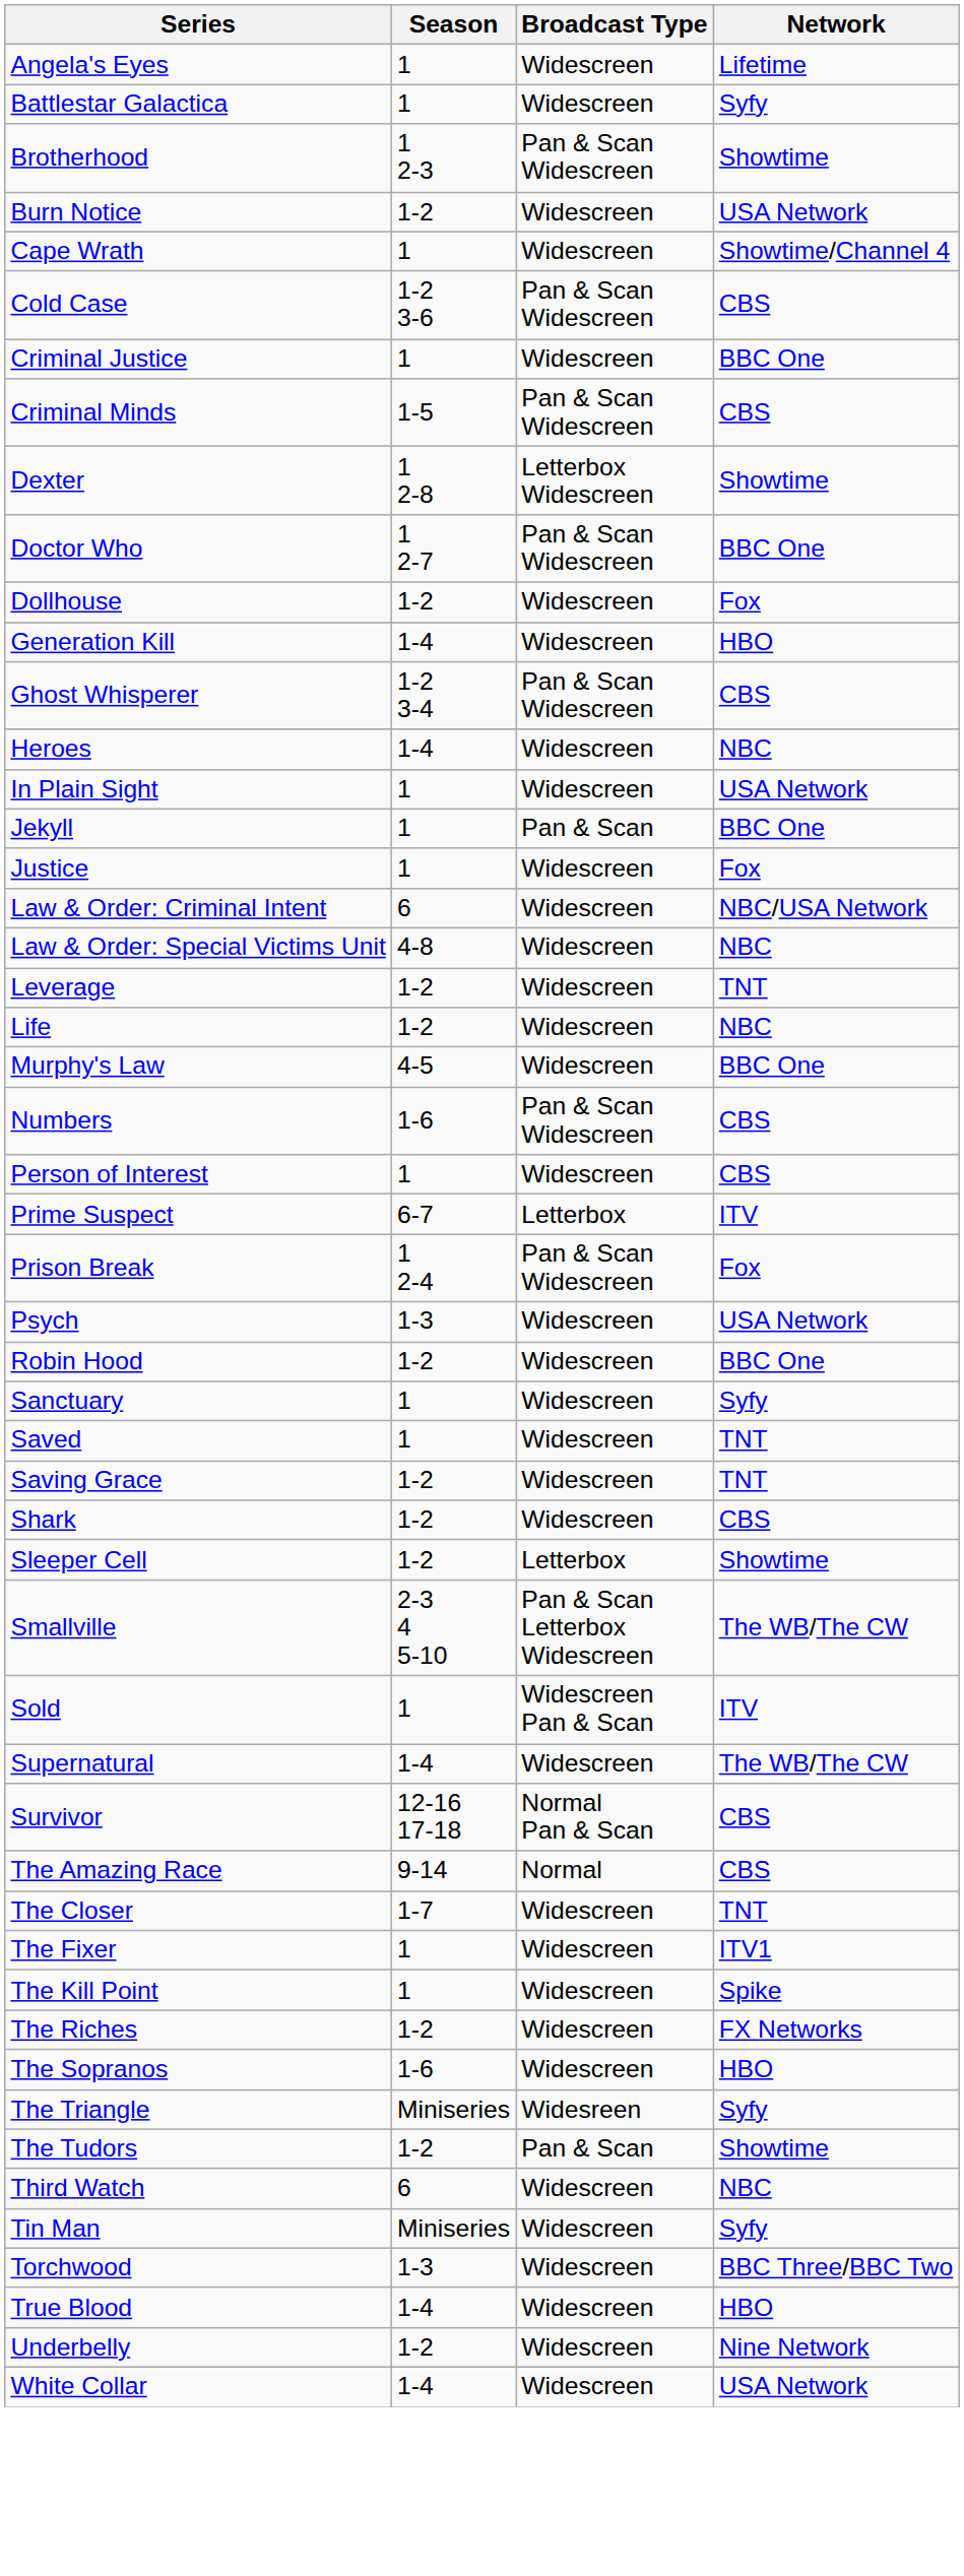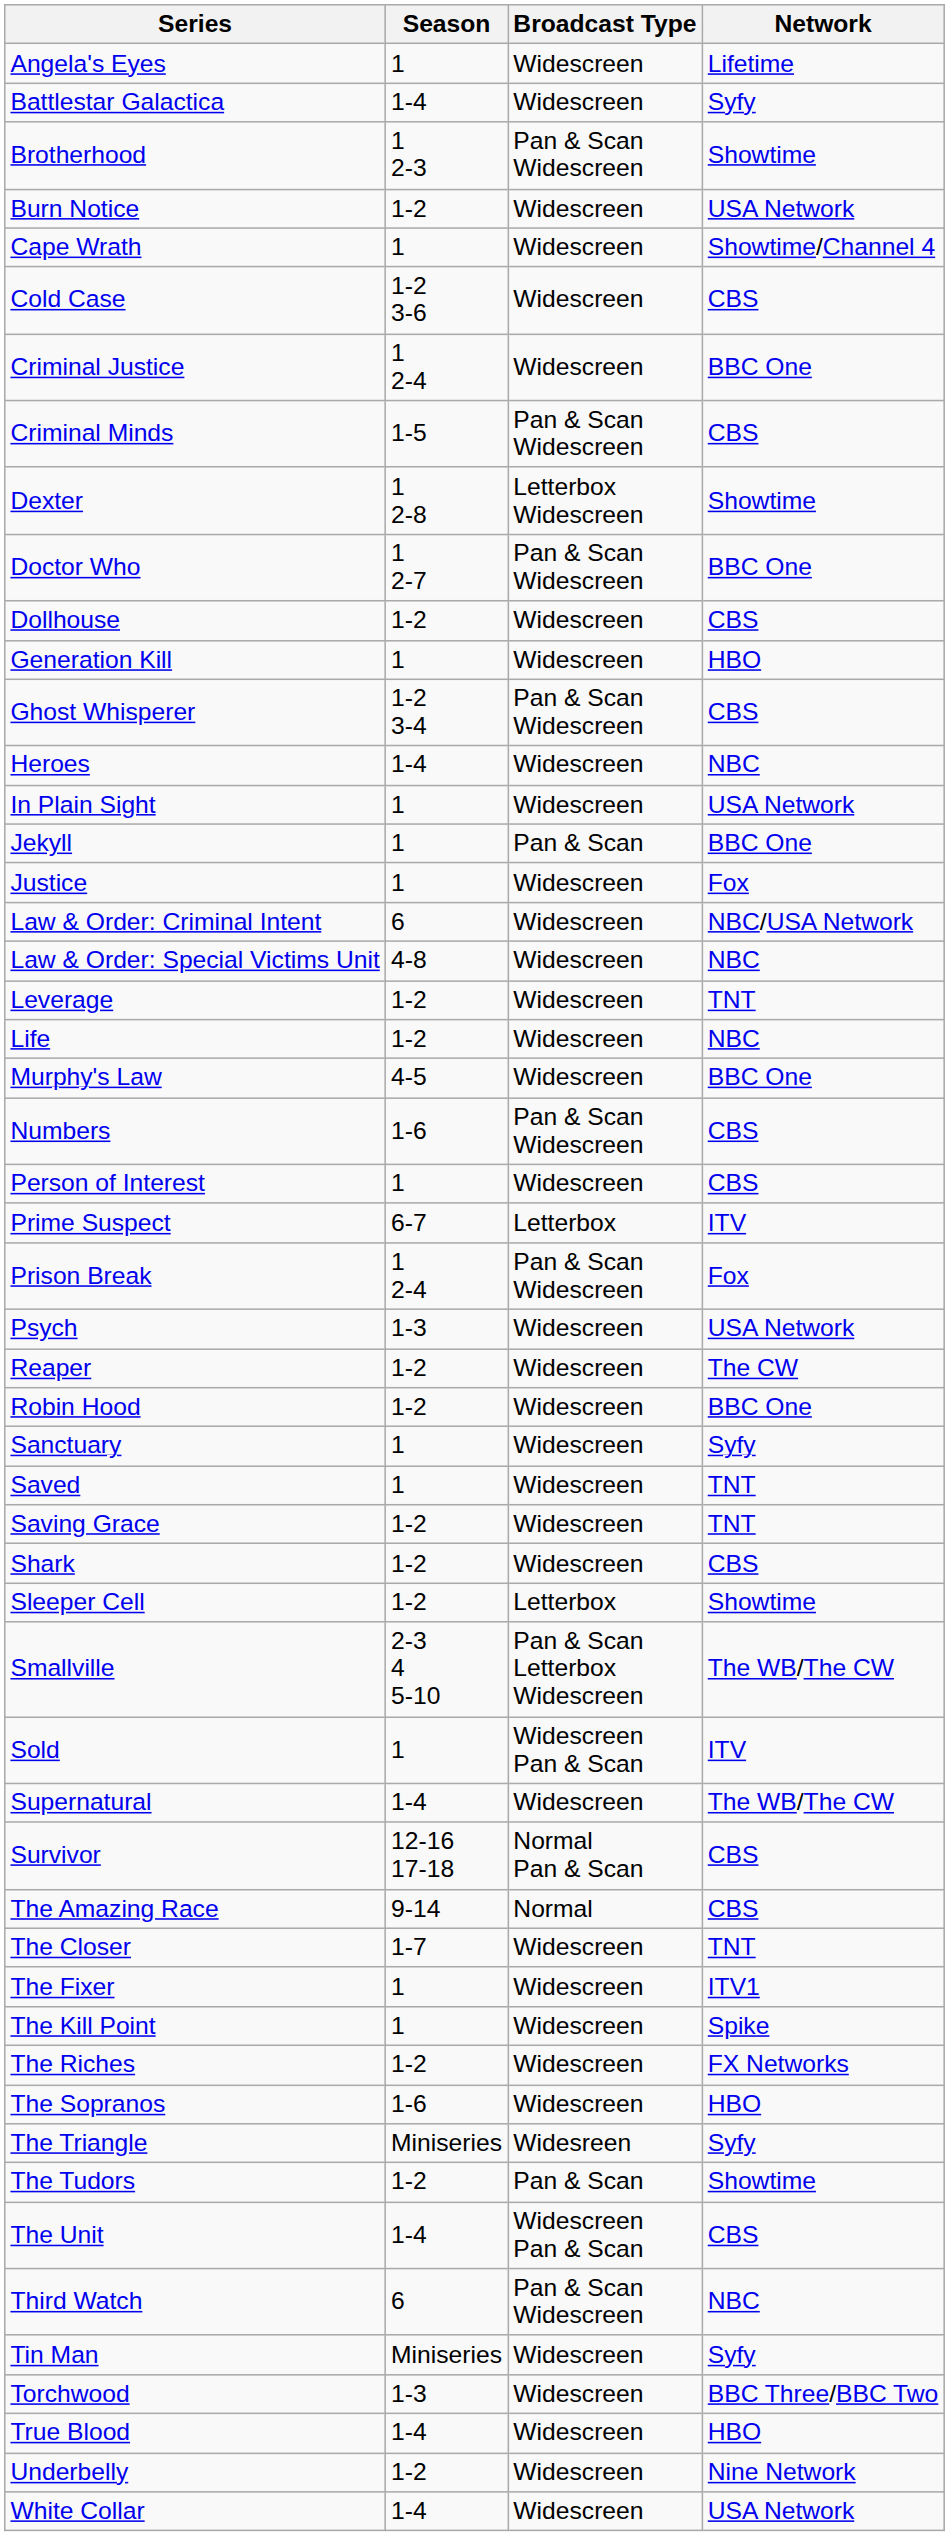Battlestar Galactica | Season: 1 -> 1-4
Cold Case | Broadcast Type: Pan & Scan Widescreen -> Widescreen
Criminal Justice | Season: 1 -> 1 2-4
Dollhouse | Network: Fox -> CBS
Generation Kill | Season: 1-4 -> 1
+ row: Reaper | 1-2 | Widescreen | The CW
+ row: The Unit | 1-4 | Widescreen Pan & Scan | CBS
Third Watch | Broadcast Type: Widescreen -> Pan & Scan Widescreen
